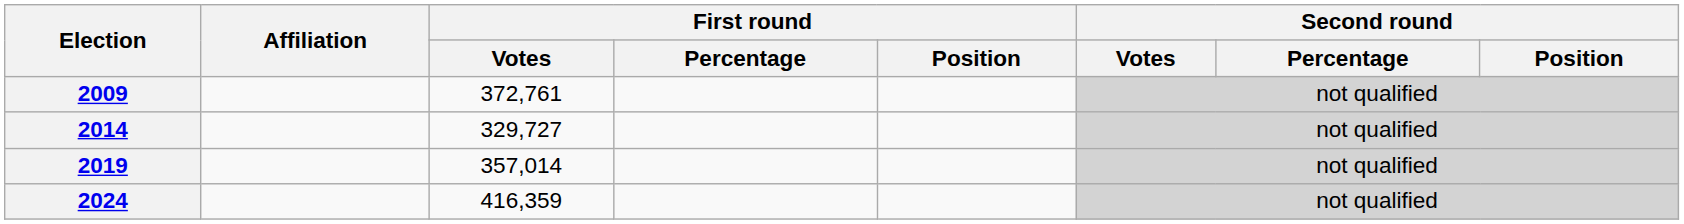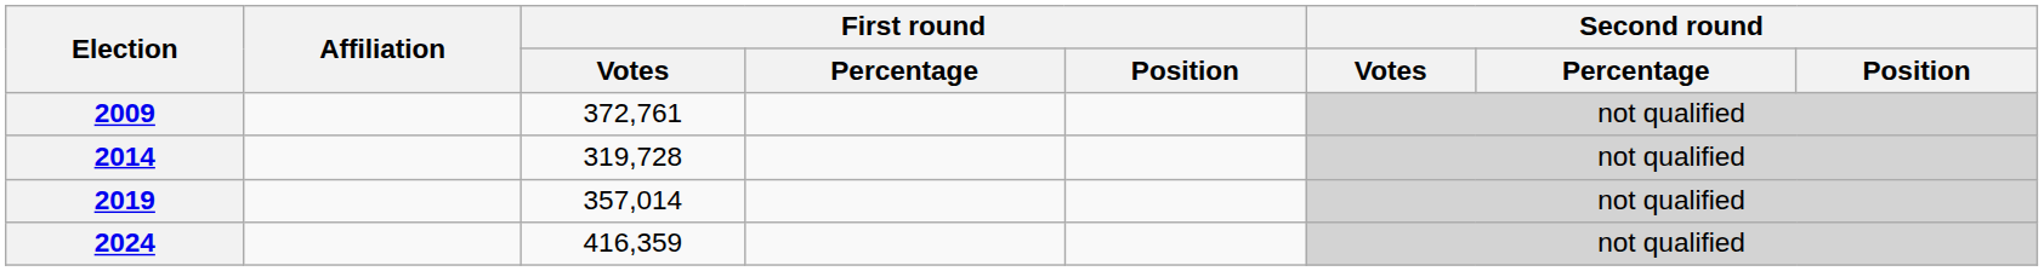2014 | First round / Votes: 329,727 -> 319,728
